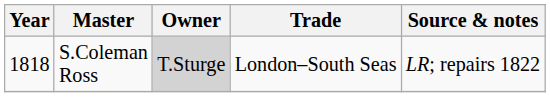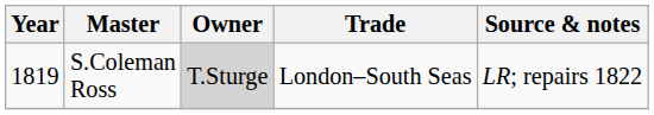S.Coleman Ross | Year: 1818 -> 1819
